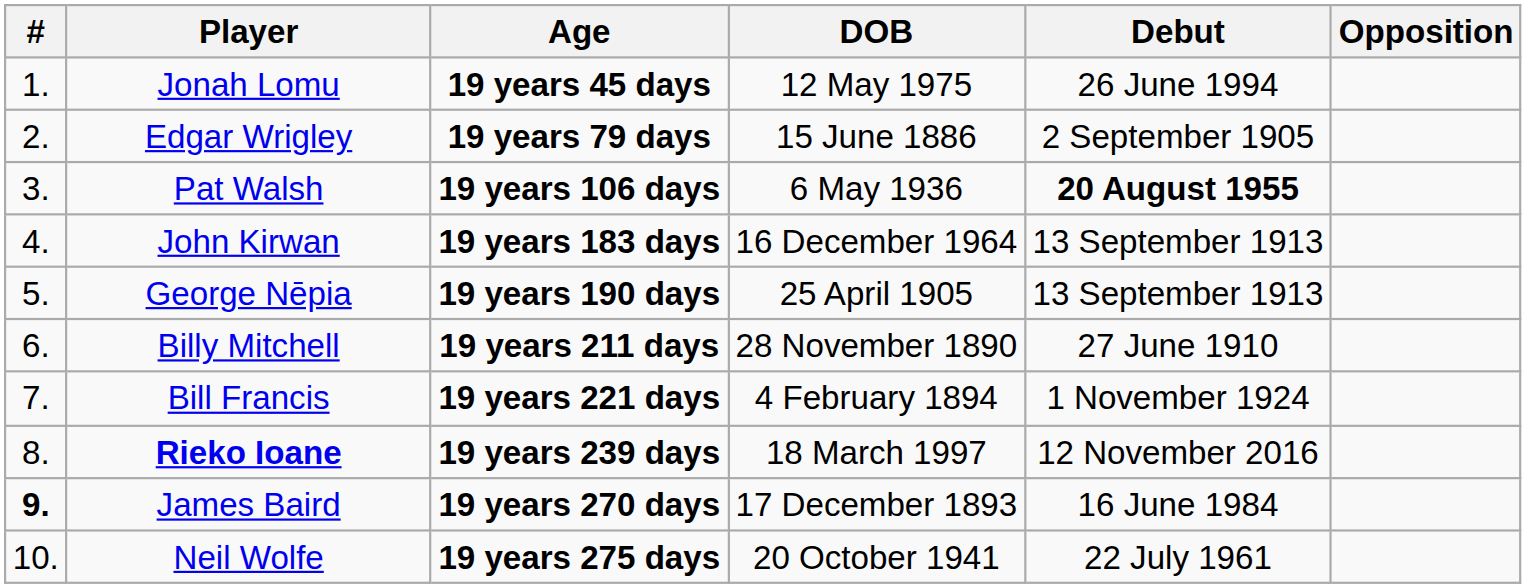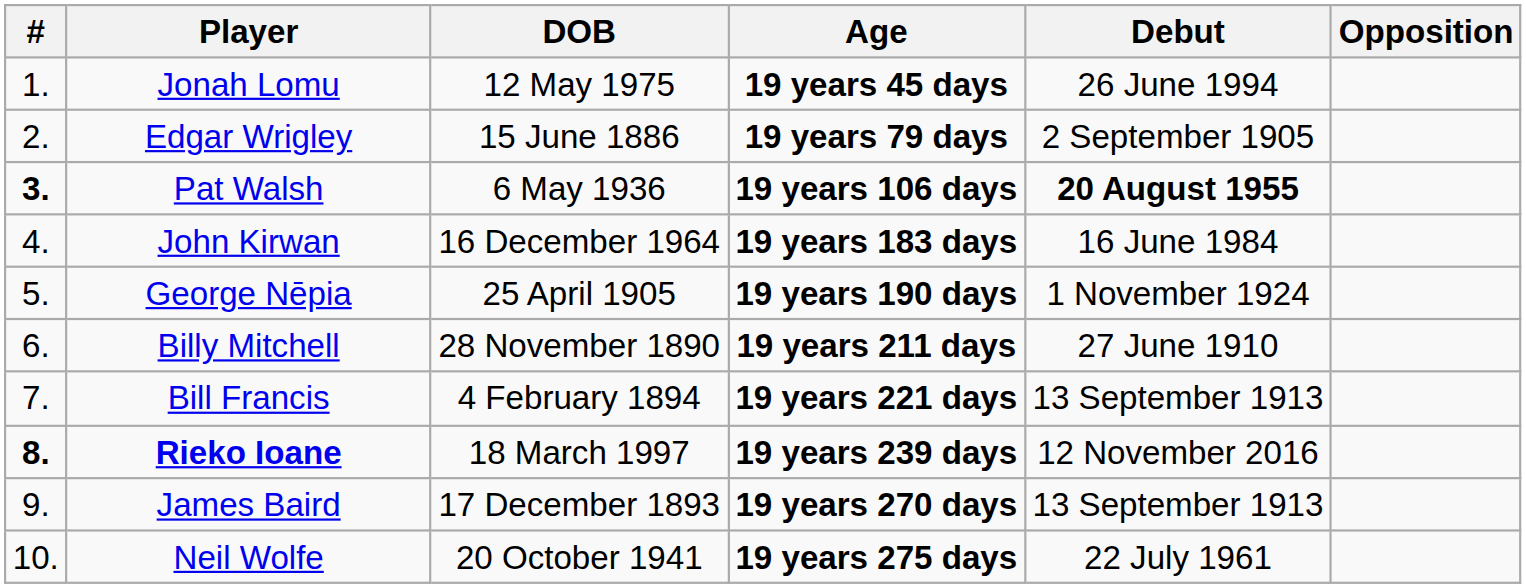columns swapped: Age <-> DOB
Pat Walsh | #: normal -> bold
John Kirwan | Debut: 13 September 1913 -> 16 June 1984
George Nēpia | Debut: 13 September 1913 -> 1 November 1924
Bill Francis | Debut: 1 November 1924 -> 13 September 1913
Rieko Ioane | #: normal -> bold
James Baird | #: bold -> normal
James Baird | Debut: 16 June 1984 -> 13 September 1913
